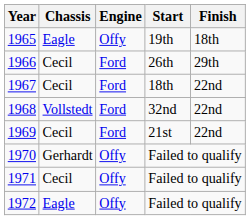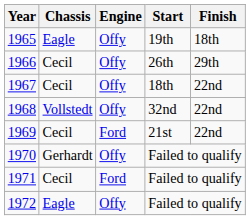1966 | Engine: Ford -> Offy
1967 | Engine: Ford -> Offy
1968 | Engine: Ford -> Offy
1971 | Engine: Offy -> Ford
